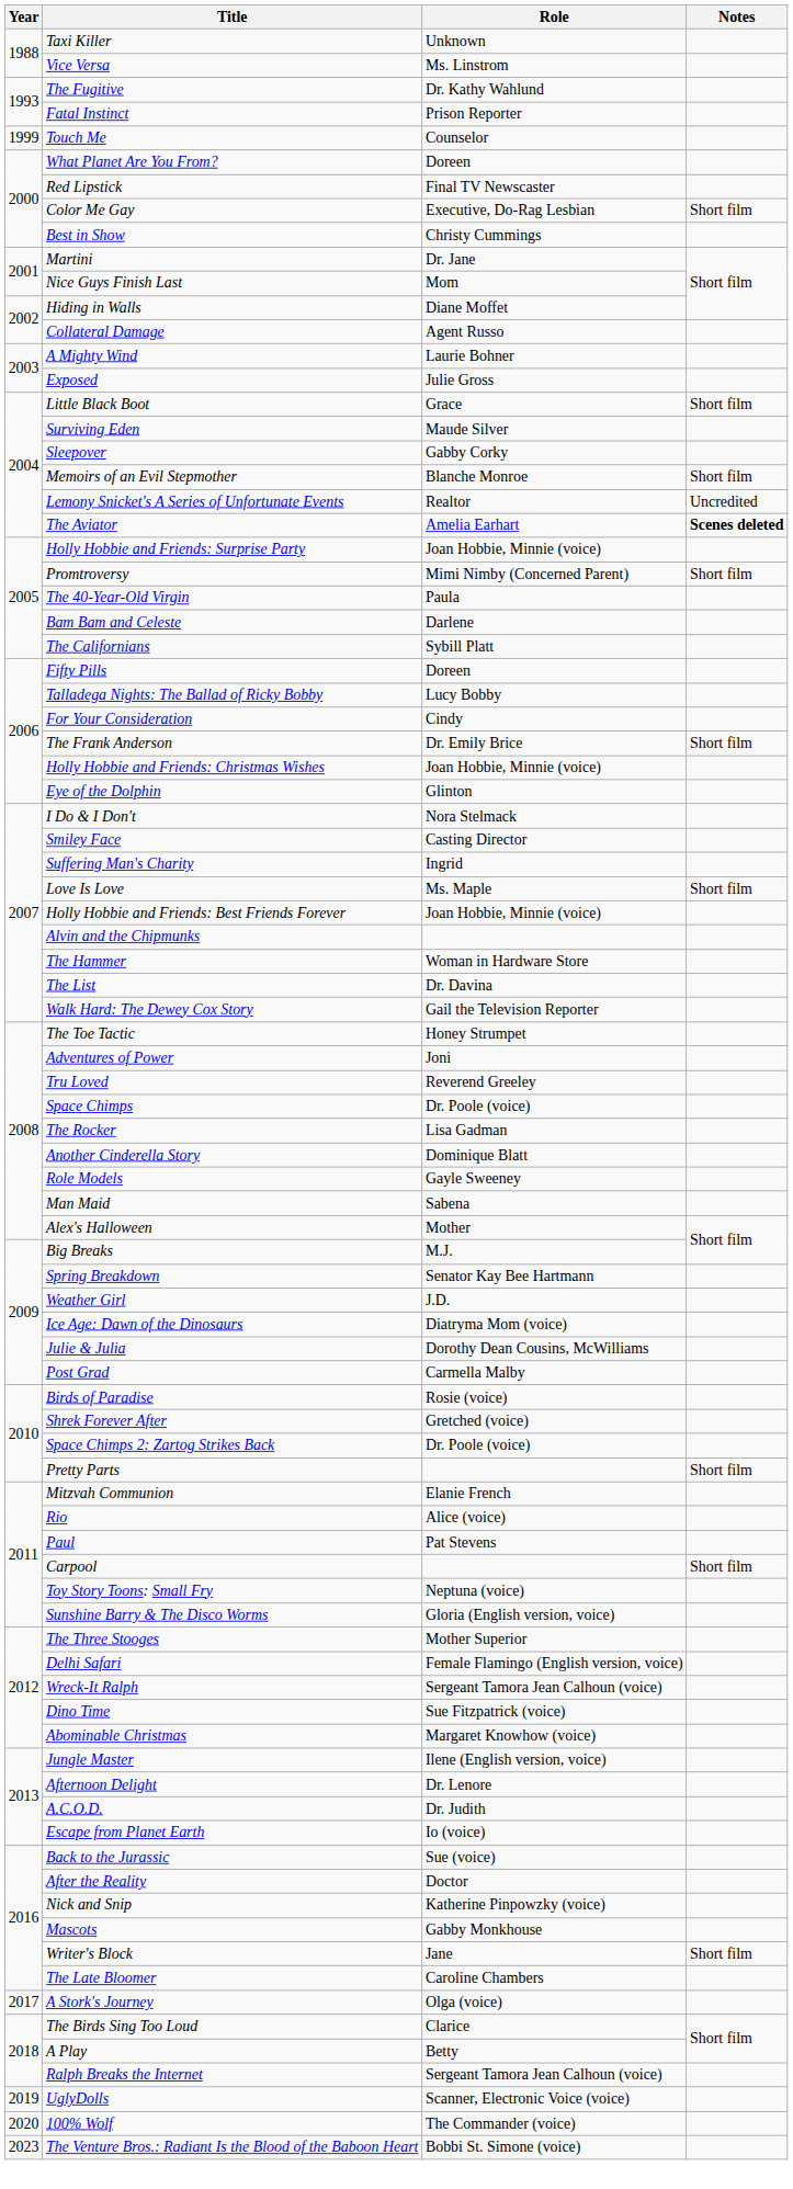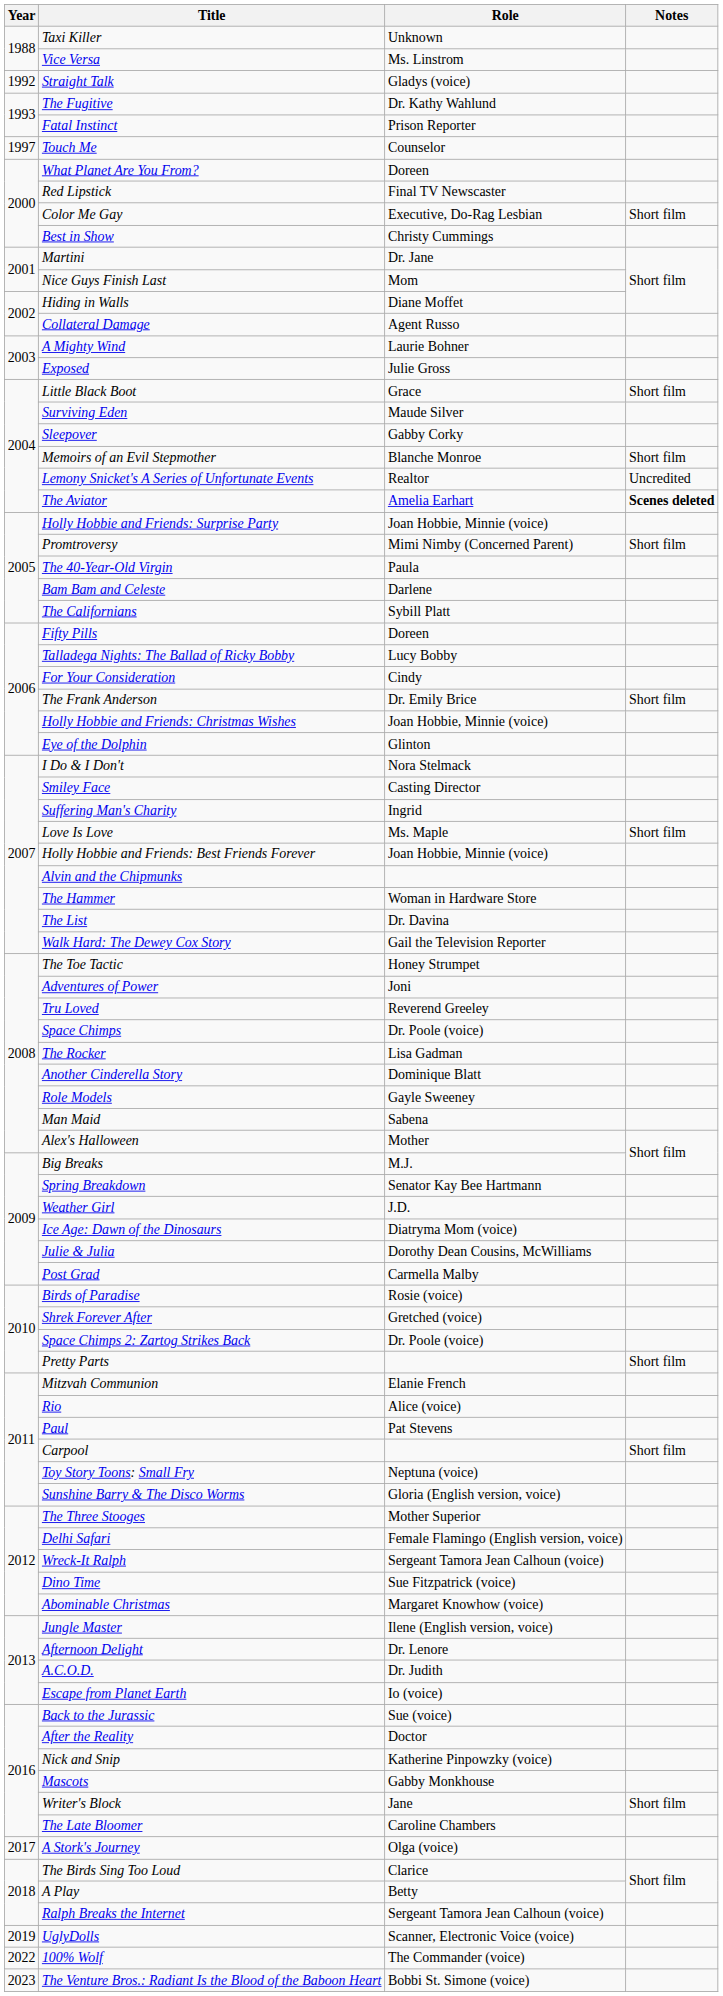+ row: 1992 | Straight Talk | Gladys (voice)
Touch Me | Year: 1999 -> 1997
100% Wolf | Year: 2020 -> 2022
